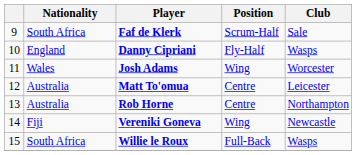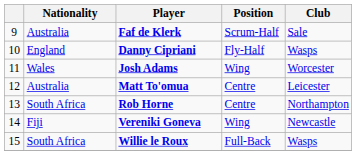Faf de Klerk | Nationality: South Africa -> Australia
Rob Horne | Nationality: Australia -> South Africa
